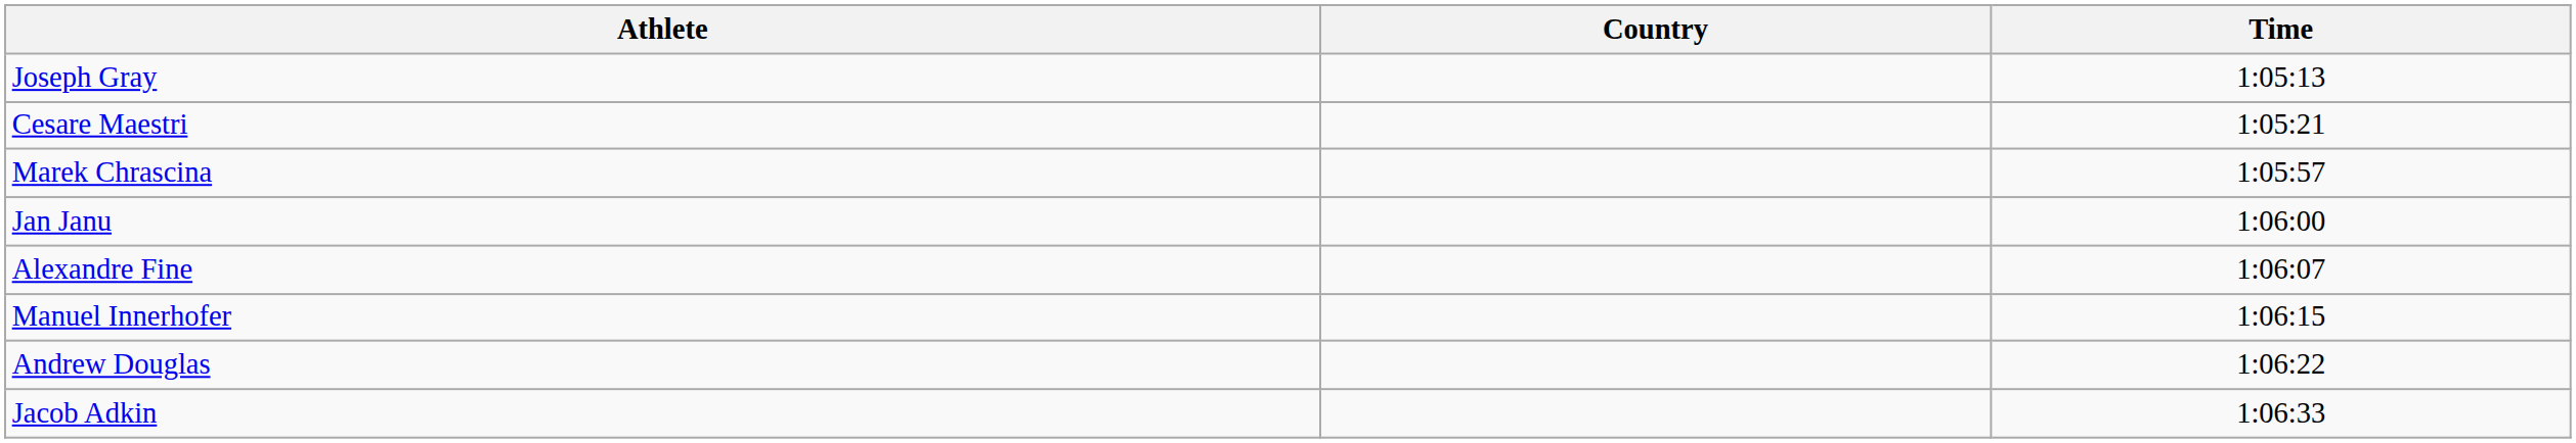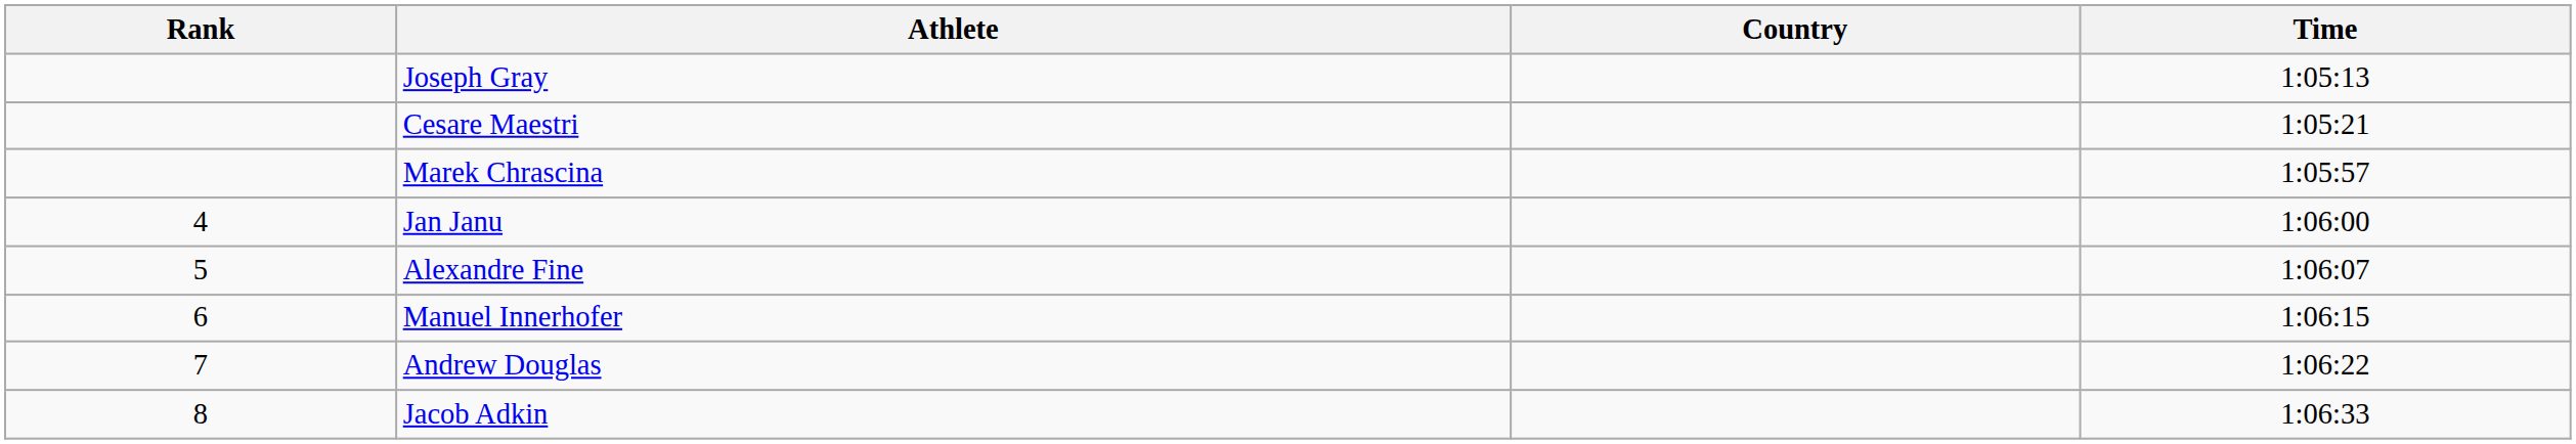+ column: Rank | 4 | 5 | 6 | 7 | 8
